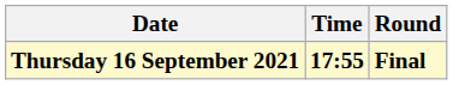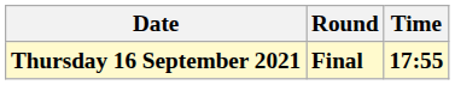columns swapped: Time <-> Round
